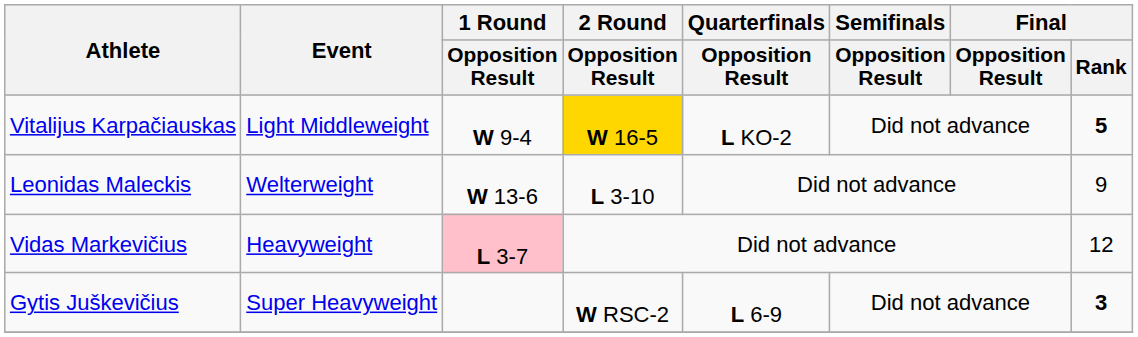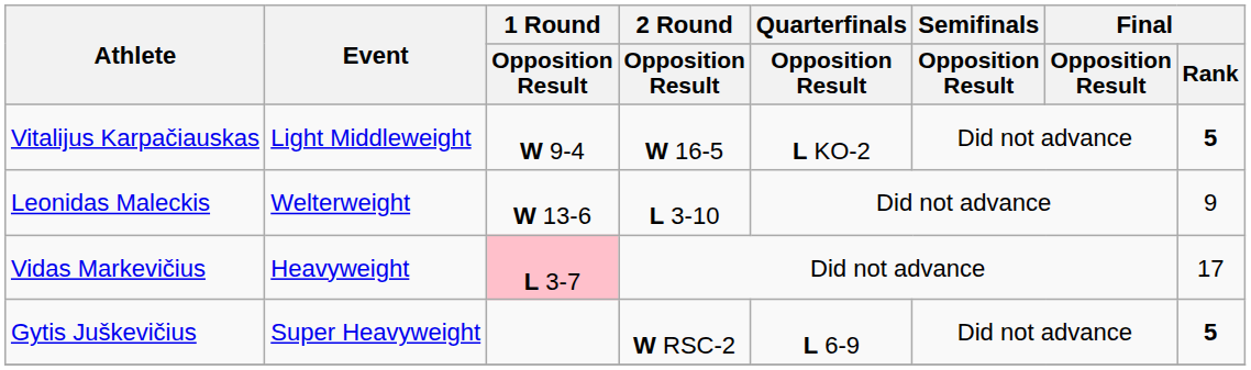Vitalijus Karpačiauskas | 2 Round / Opposition Result: gold background -> no background
Vidas Markevičius | Final / Rank: 12 -> 17
Gytis Juškevičius | Final / Rank: 3 -> 5
